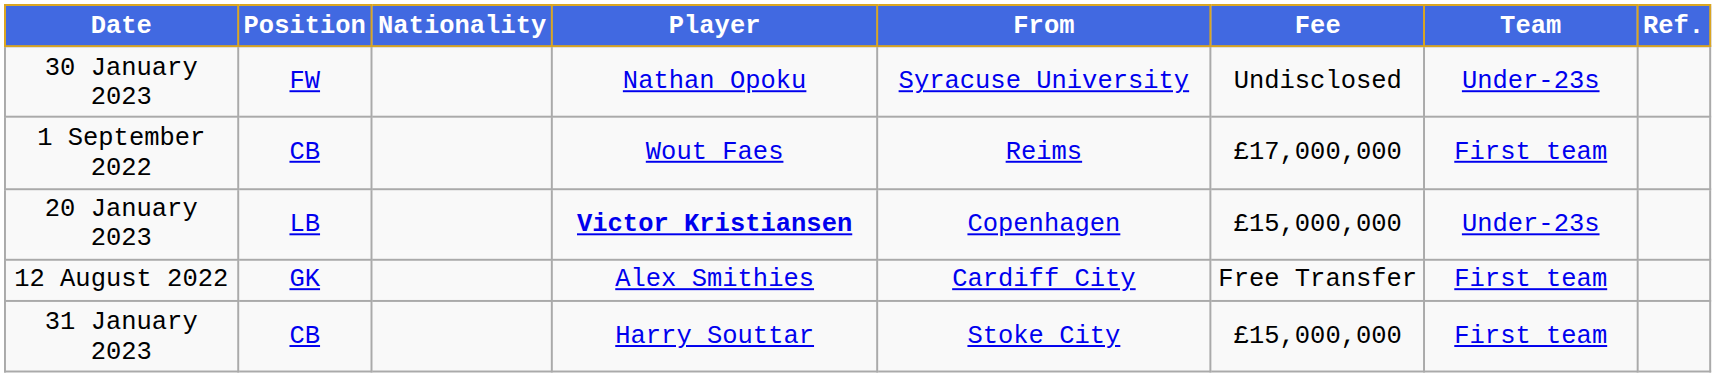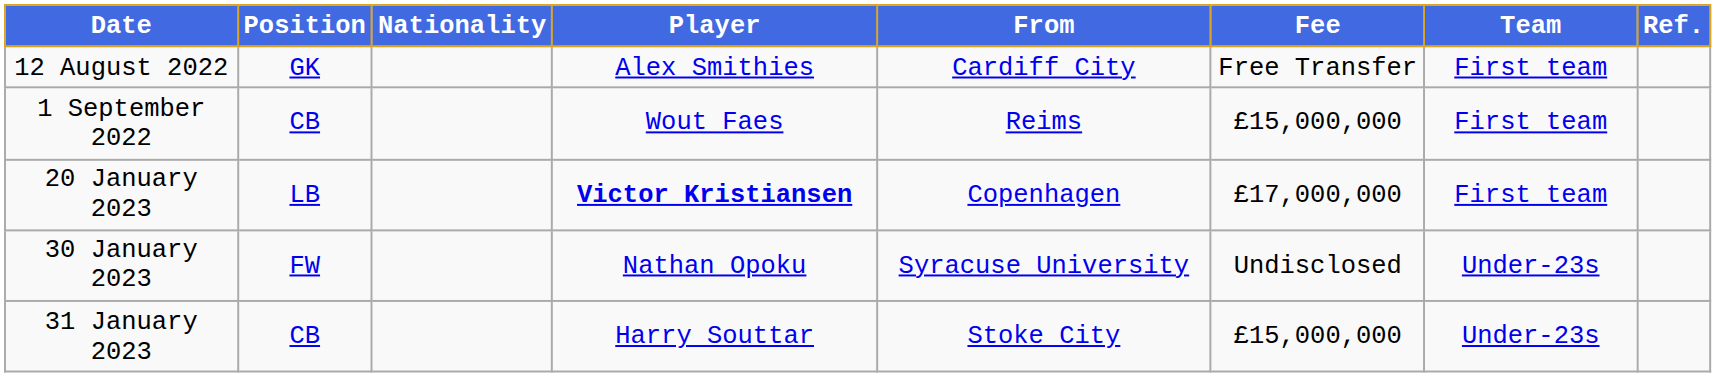rows swapped: 12 August 2022 <-> 30 January 2023
1 September 2022 | Fee: £17,000,000 -> £15,000,000
20 January 2023 | Fee: £15,000,000 -> £17,000,000
20 January 2023 | Team: Under-23s -> First team
31 January 2023 | Team: First team -> Under-23s
